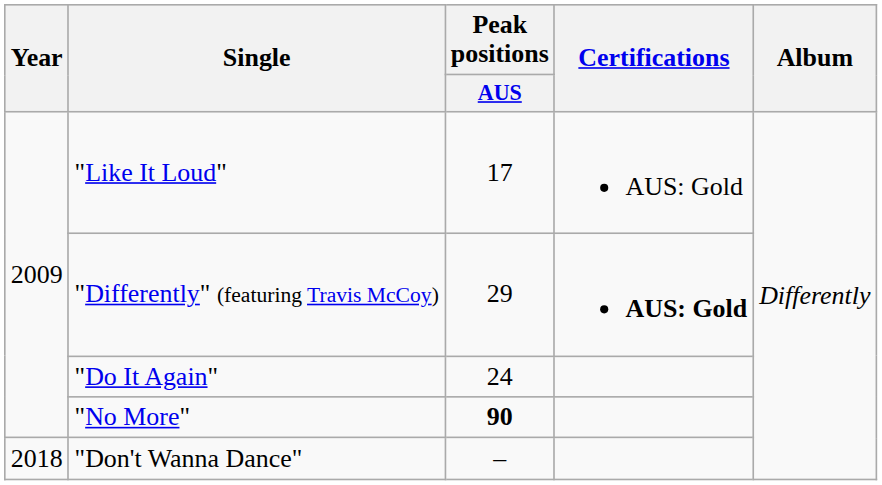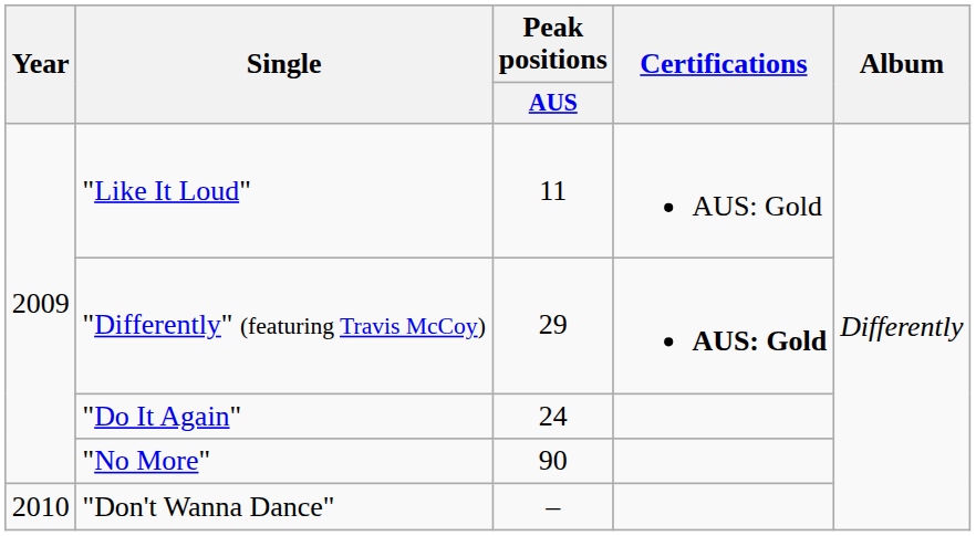"Like It Loud" | Peak positions / AUS: 17 -> 11
"No More" | Peak positions / AUS: bold -> normal
"Don't Wanna Dance" | Year: 2018 -> 2010
